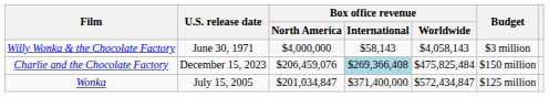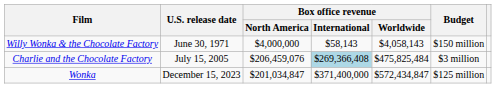Willy Wonka & the Chocolate Factory | Budget: $3 million -> $150 million
Charlie and the Chocolate Factory | U.S. release date: December 15, 2023 -> July 15, 2005
Charlie and the Chocolate Factory | Budget: $150 million -> $3 million
Wonka | U.S. release date: July 15, 2005 -> December 15, 2023
